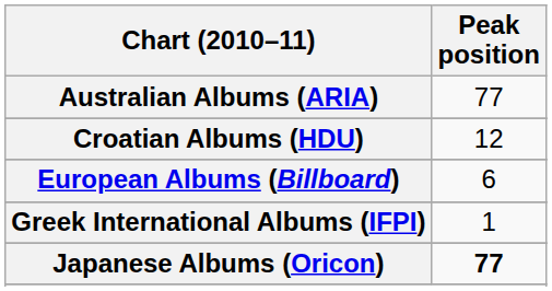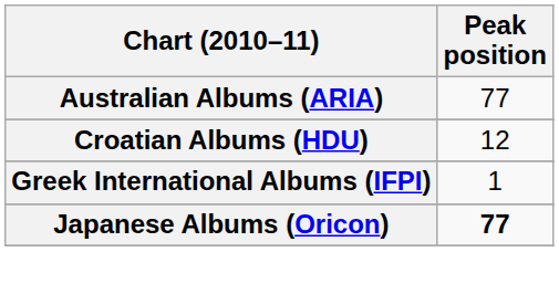- row: European Albums (Billboard) | 6
